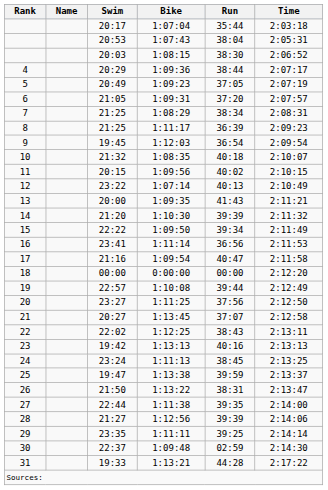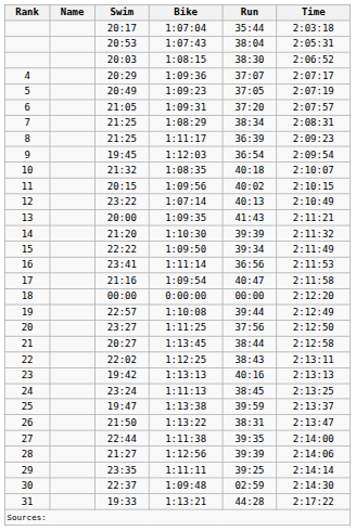1:09:36 | Run: 38:44 -> 37:07
1:13:45 | Run: 37:07 -> 38:44
